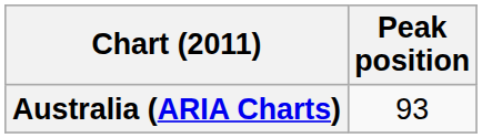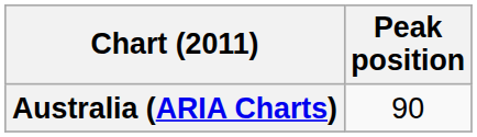Australia (ARIA Charts) | Peak position: 93 -> 90
